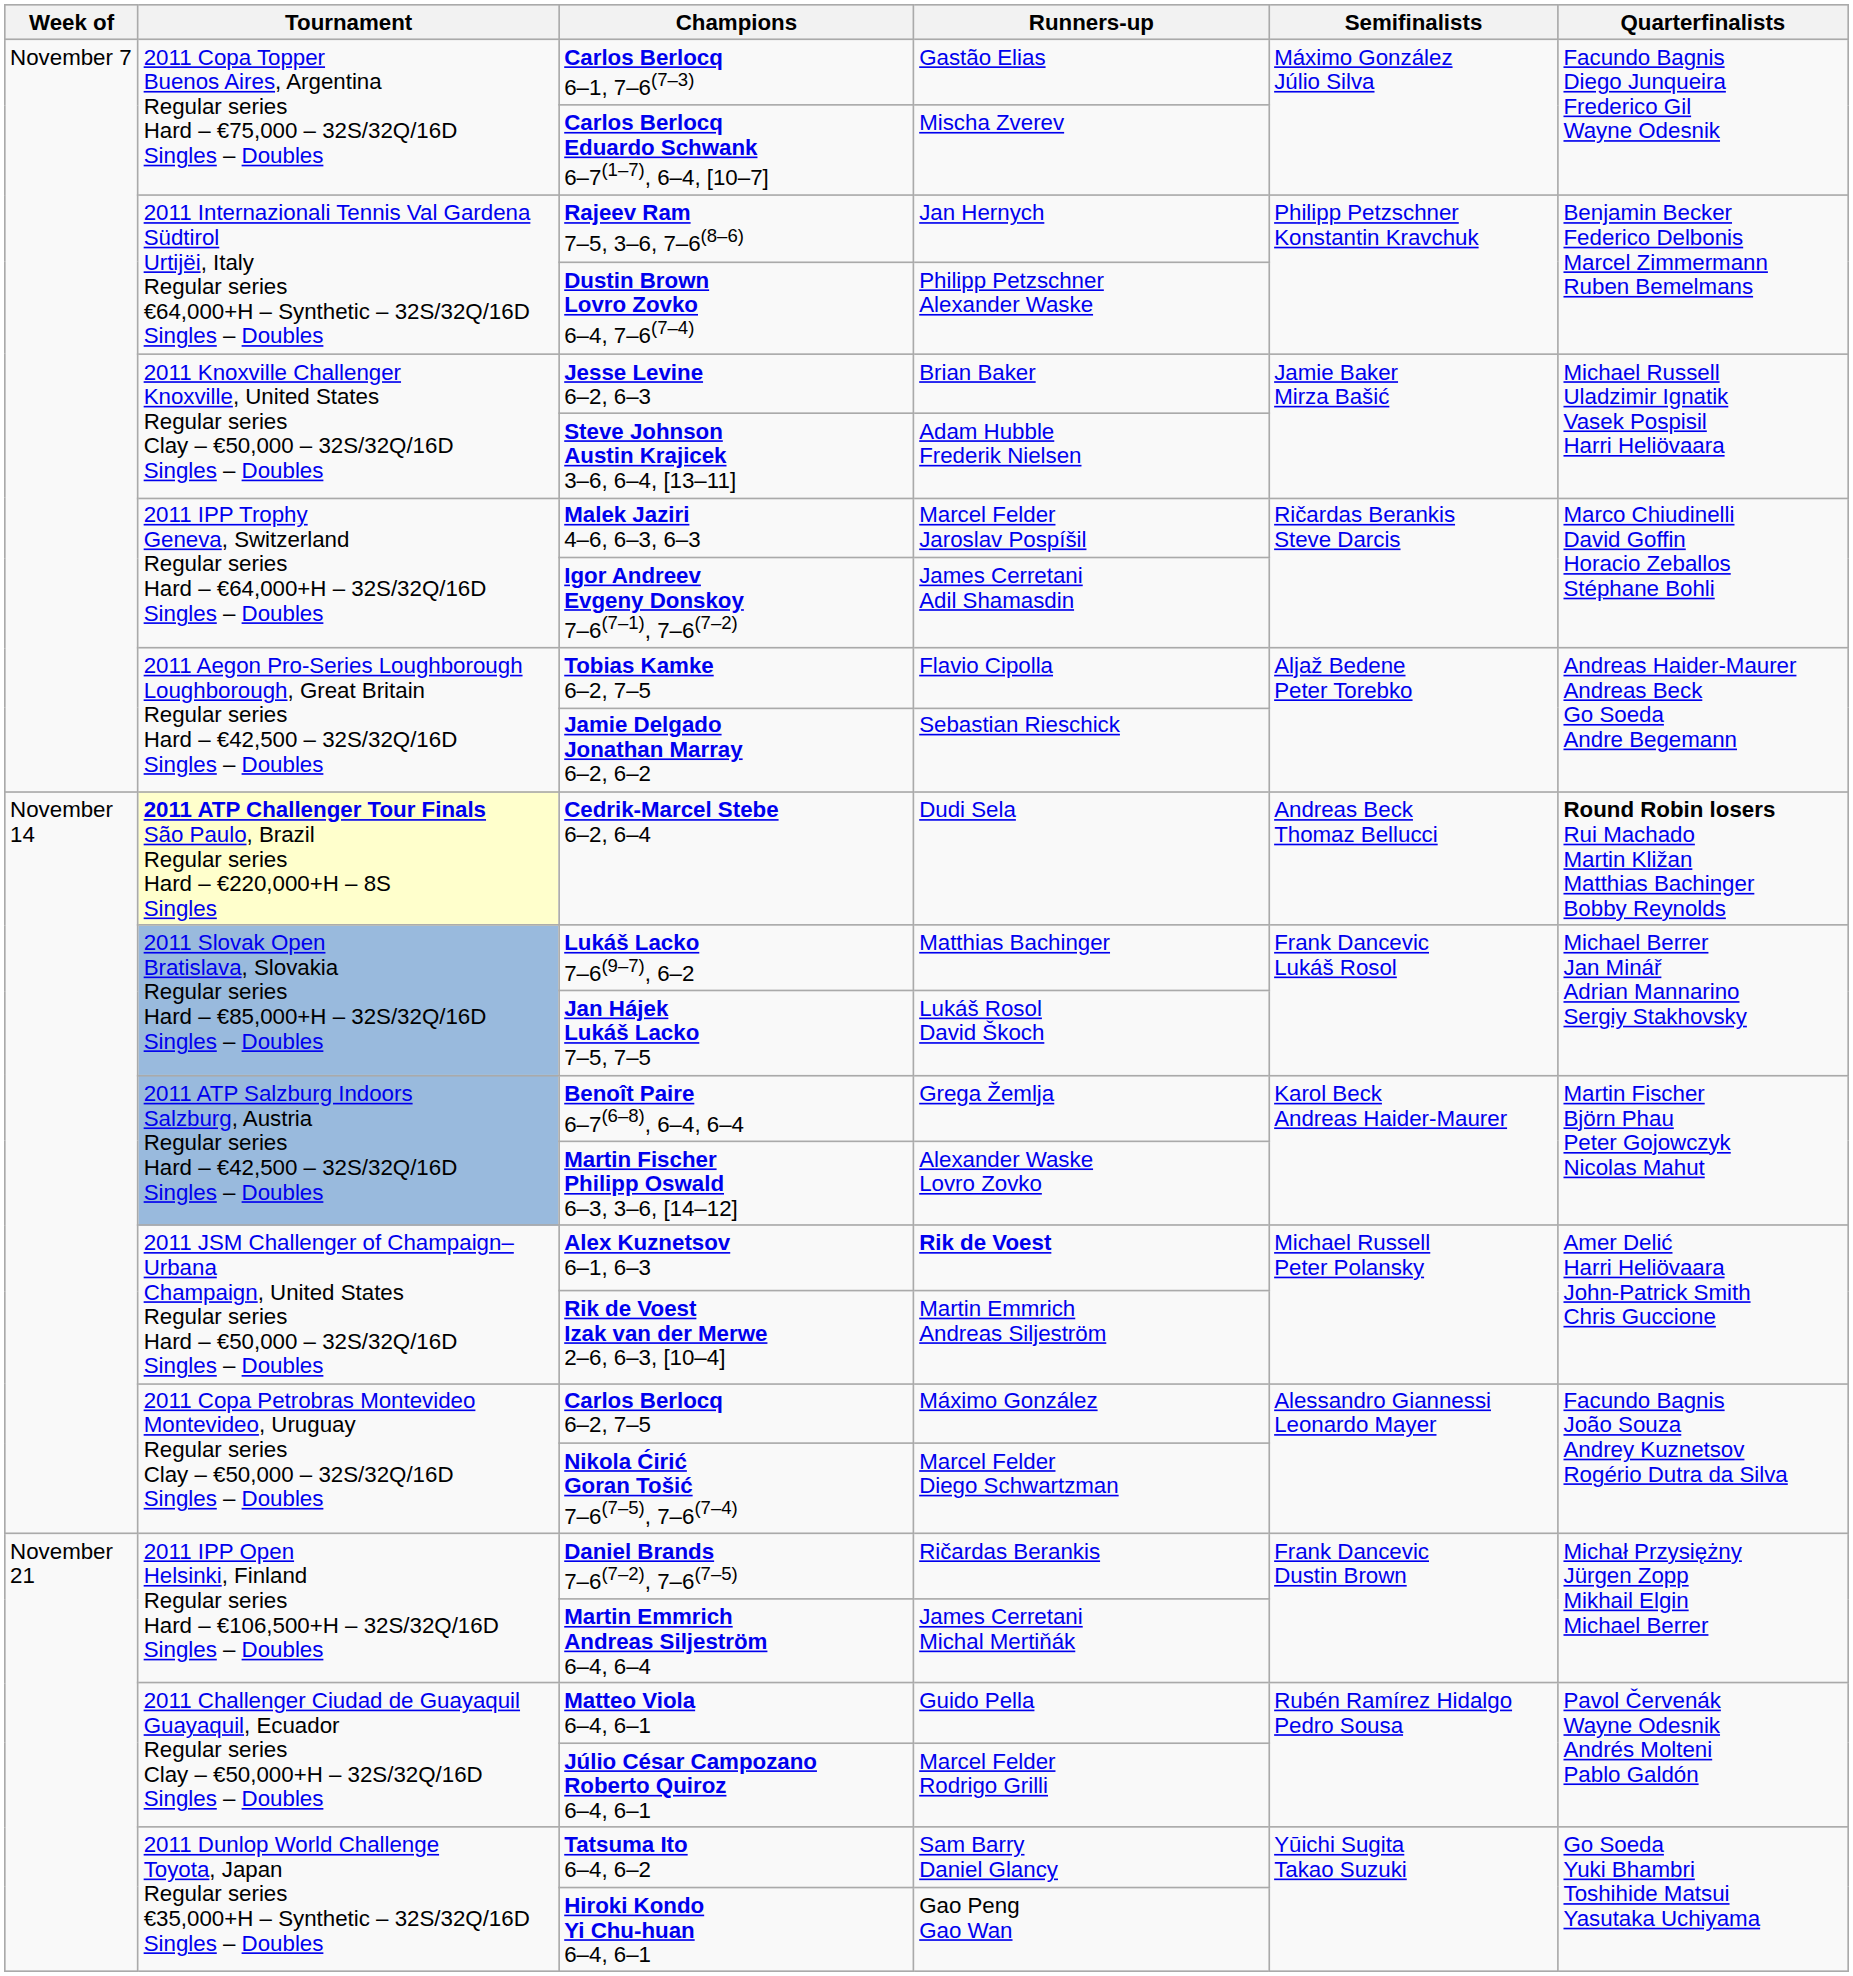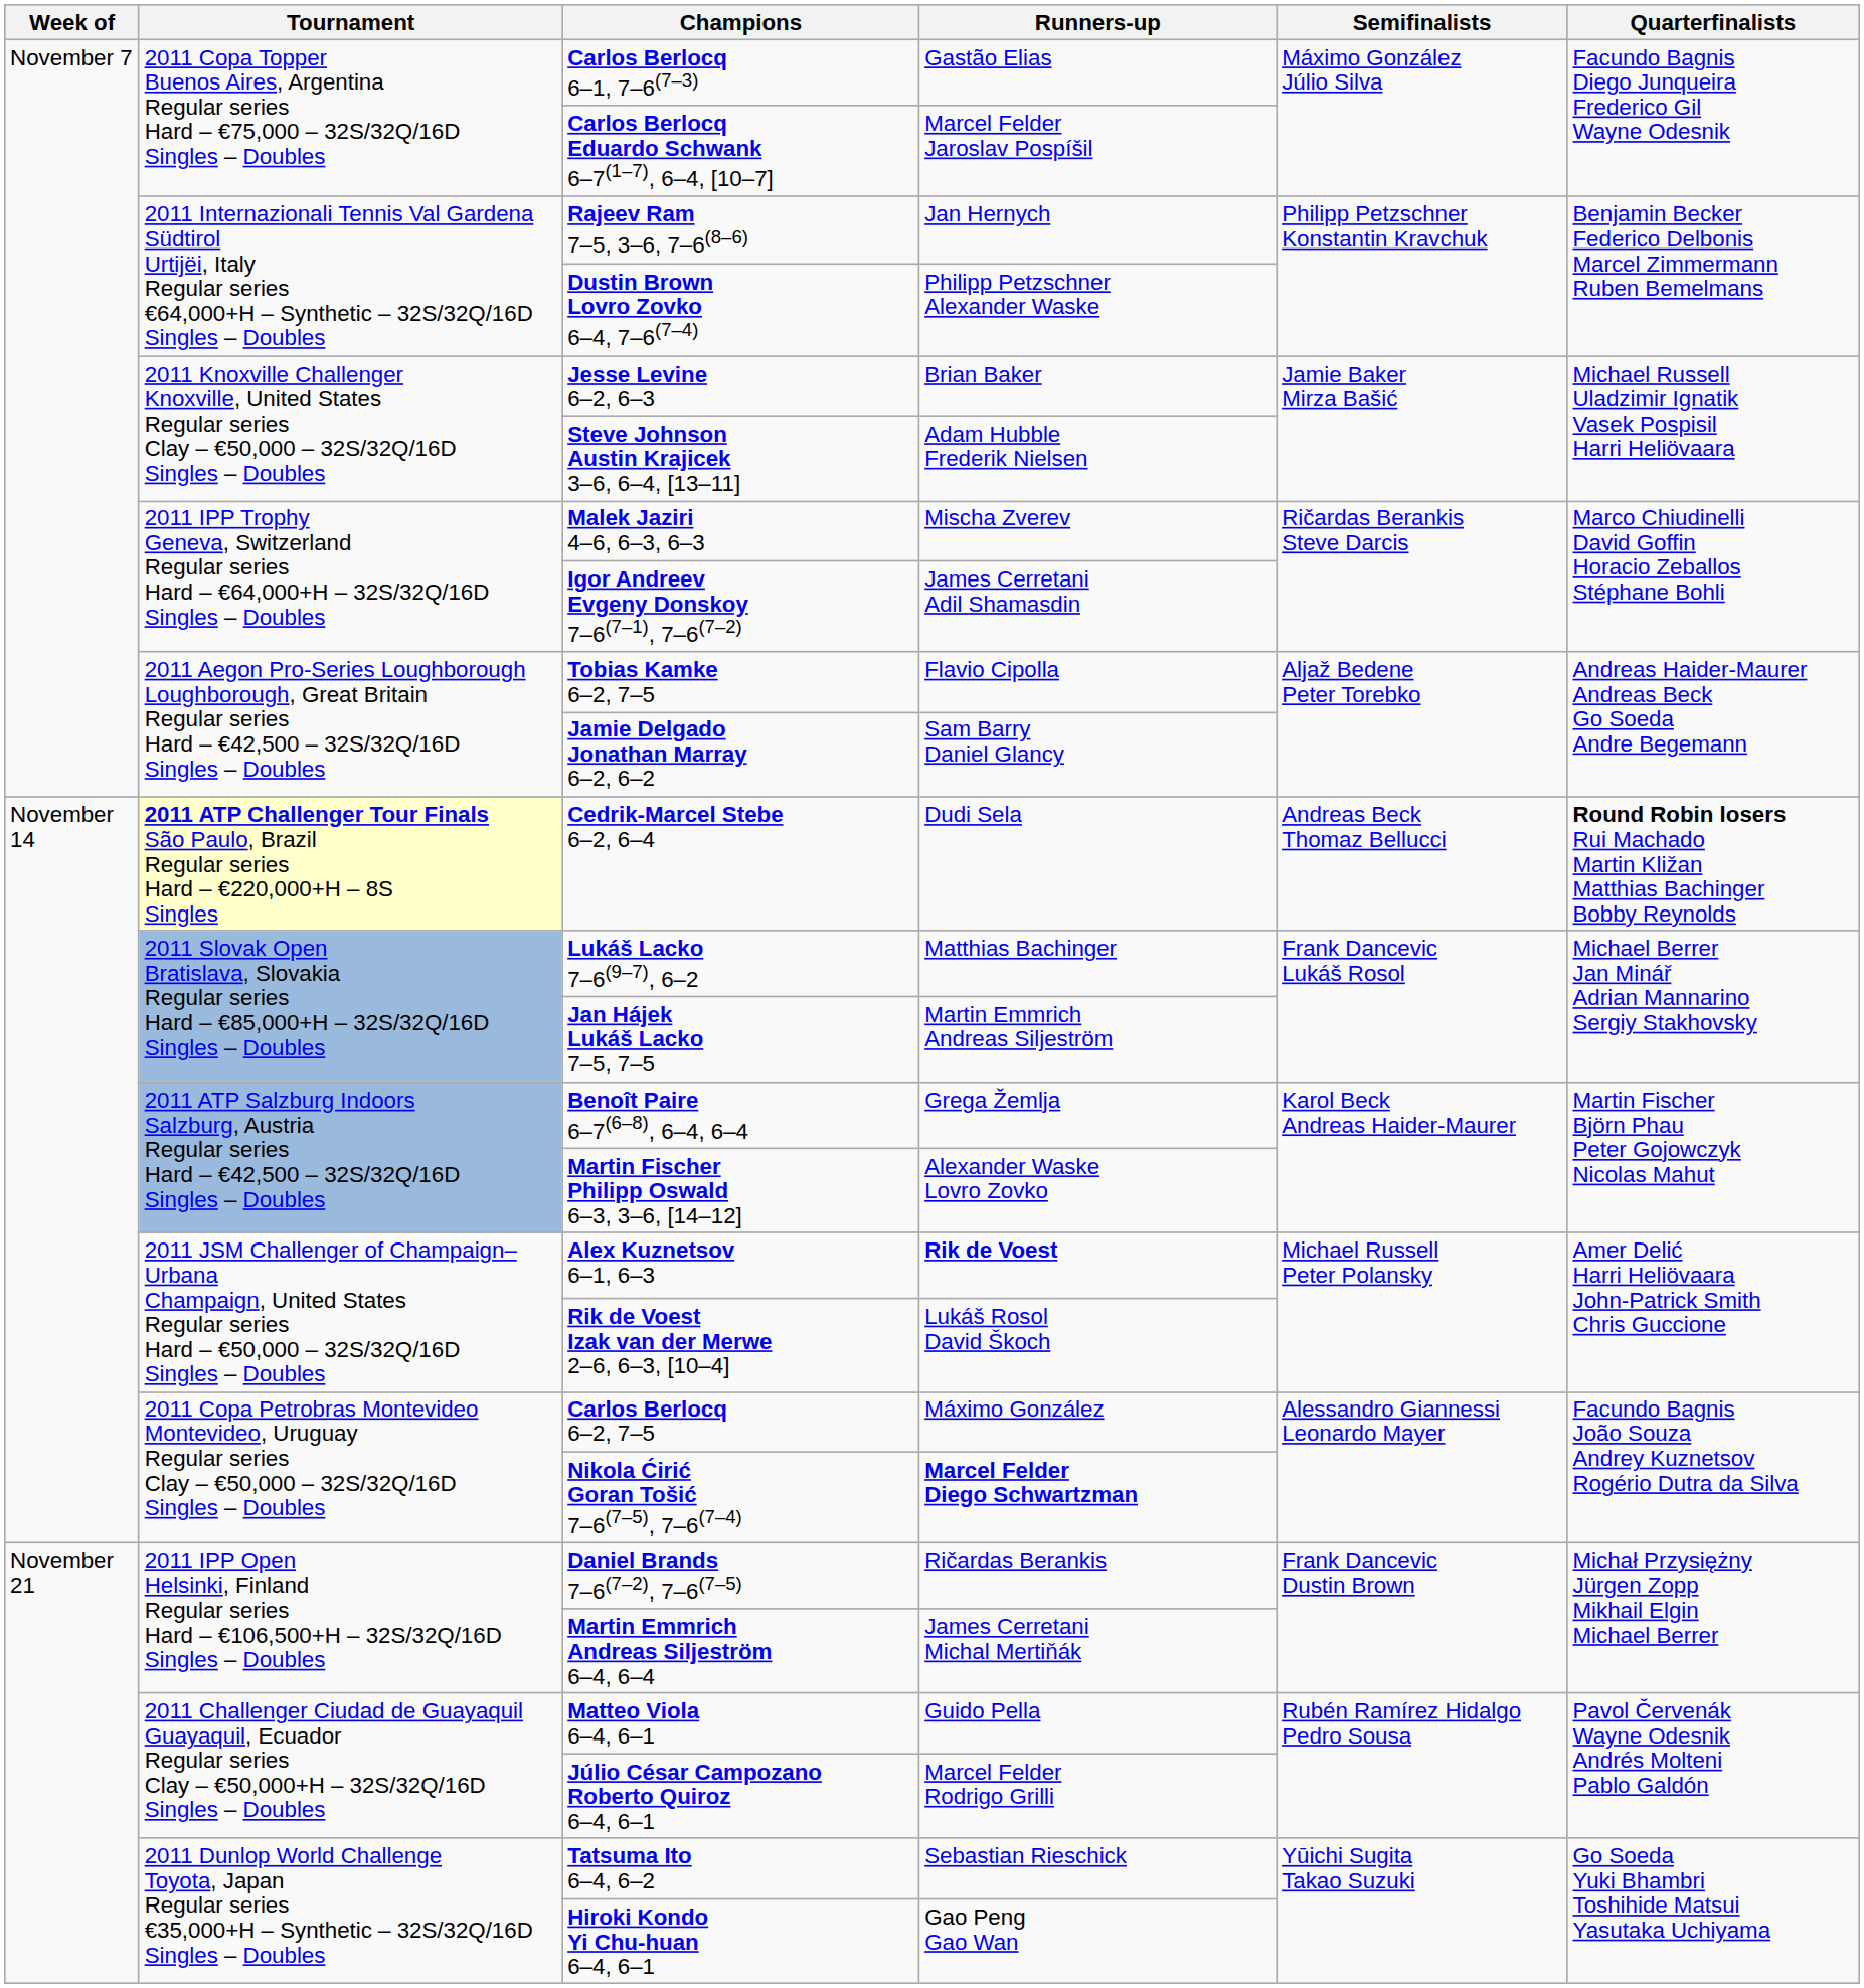Carlos Berlocq Eduardo Schwank 6–7(1–7), 6–4, [10–7] | Runners-up: Mischa Zverev -> Marcel Felder Jaroslav Pospíšil
Malek Jaziri 4–6, 6–3, 6–3 | Runners-up: Marcel Felder Jaroslav Pospíšil -> Mischa Zverev
Jamie Delgado Jonathan Marray 6–2, 6–2 | Runners-up: Sebastian Rieschick -> Sam Barry Daniel Glancy
Jan Hájek Lukáš Lacko 7–5, 7–5 | Runners-up: Lukáš Rosol David Škoch -> Martin Emmrich Andreas Siljeström
Rik de Voest Izak van der Merwe 2–6, 6–3, [10–4] | Runners-up: Martin Emmrich Andreas Siljeström -> Lukáš Rosol David Škoch
Nikola Ćirić Goran Tošić 7–6(7–5), 7–6(7–4) | Runners-up: normal -> bold
Tatsuma Ito 6–4, 6–2 | Runners-up: Sam Barry Daniel Glancy -> Sebastian Rieschick
